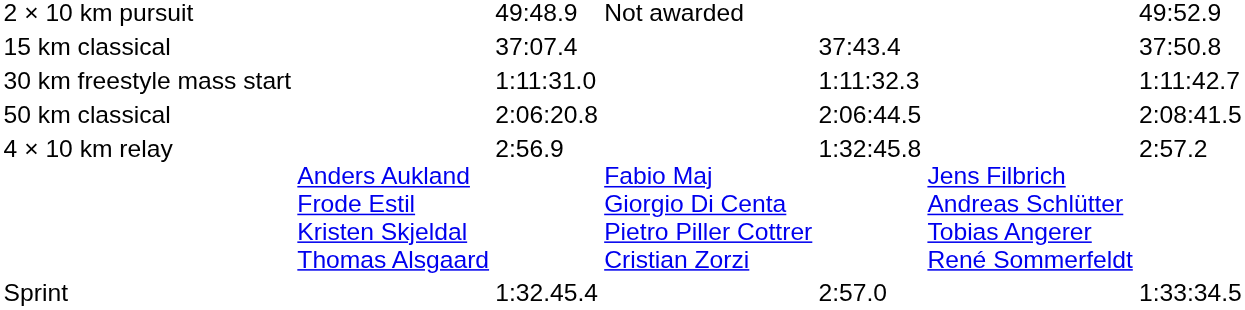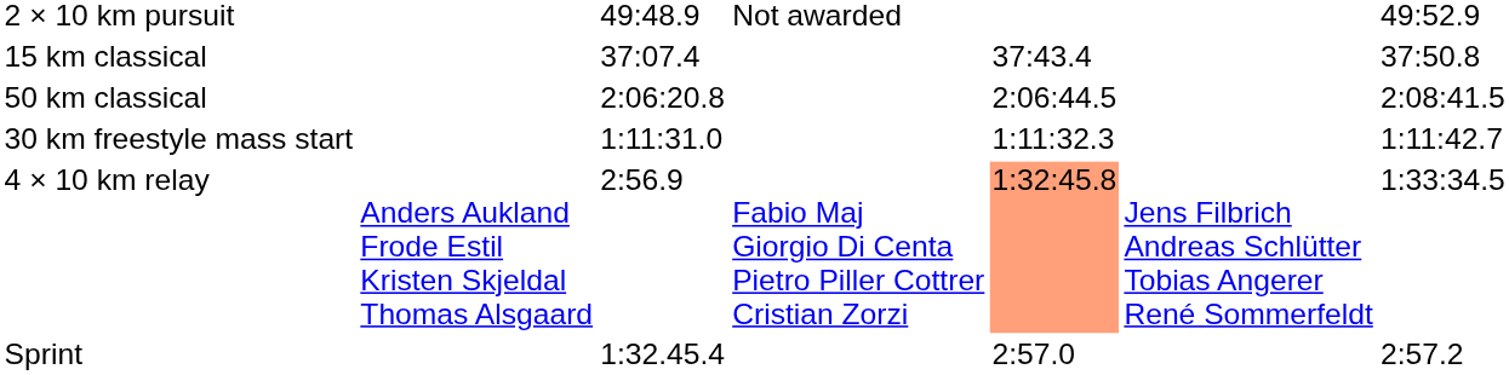rows swapped: 30 km freestyle mass start <-> 50 km classical
4 × 10 km relay | column 5: no background -> lightsalmon background
4 × 10 km relay | column 7: 2:57.2 -> 1:33:34.5
Sprint | column 7: 1:33:34.5 -> 2:57.2
